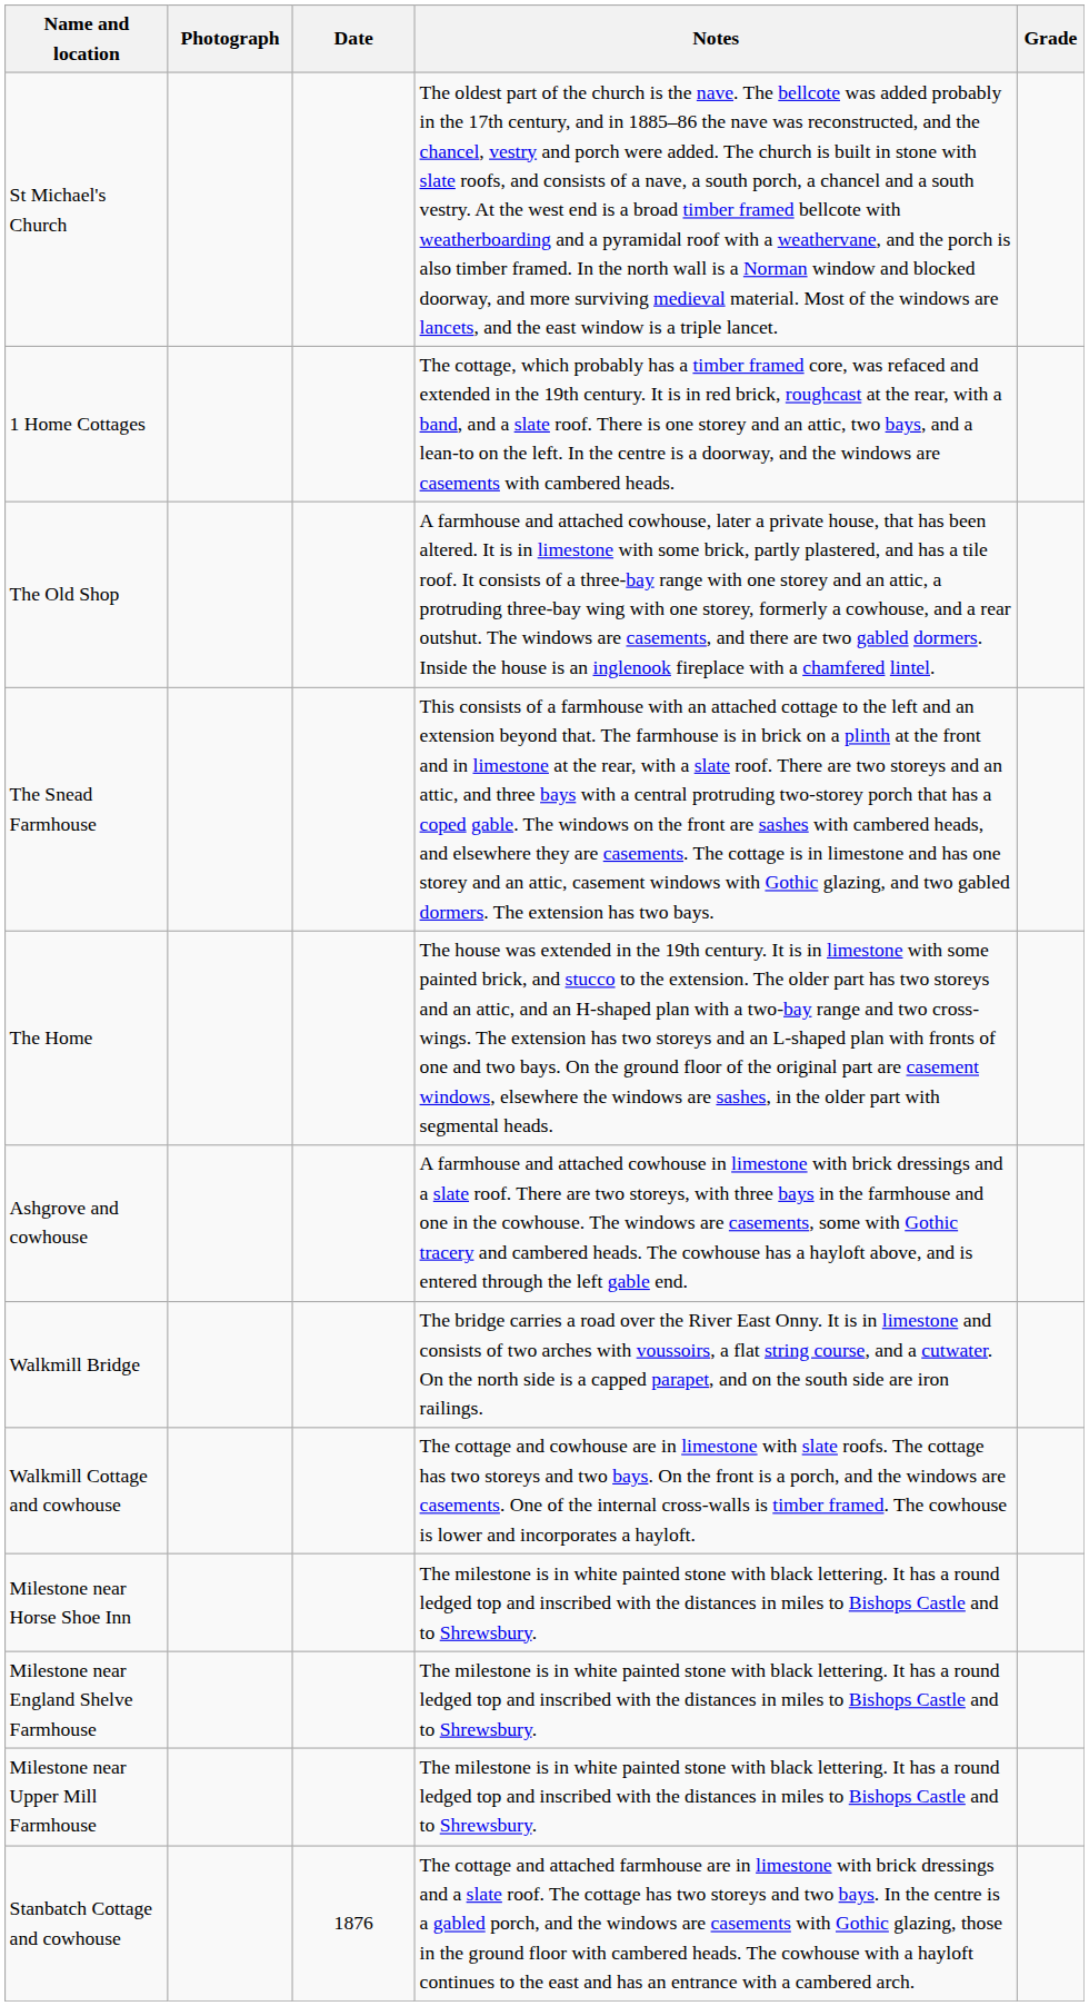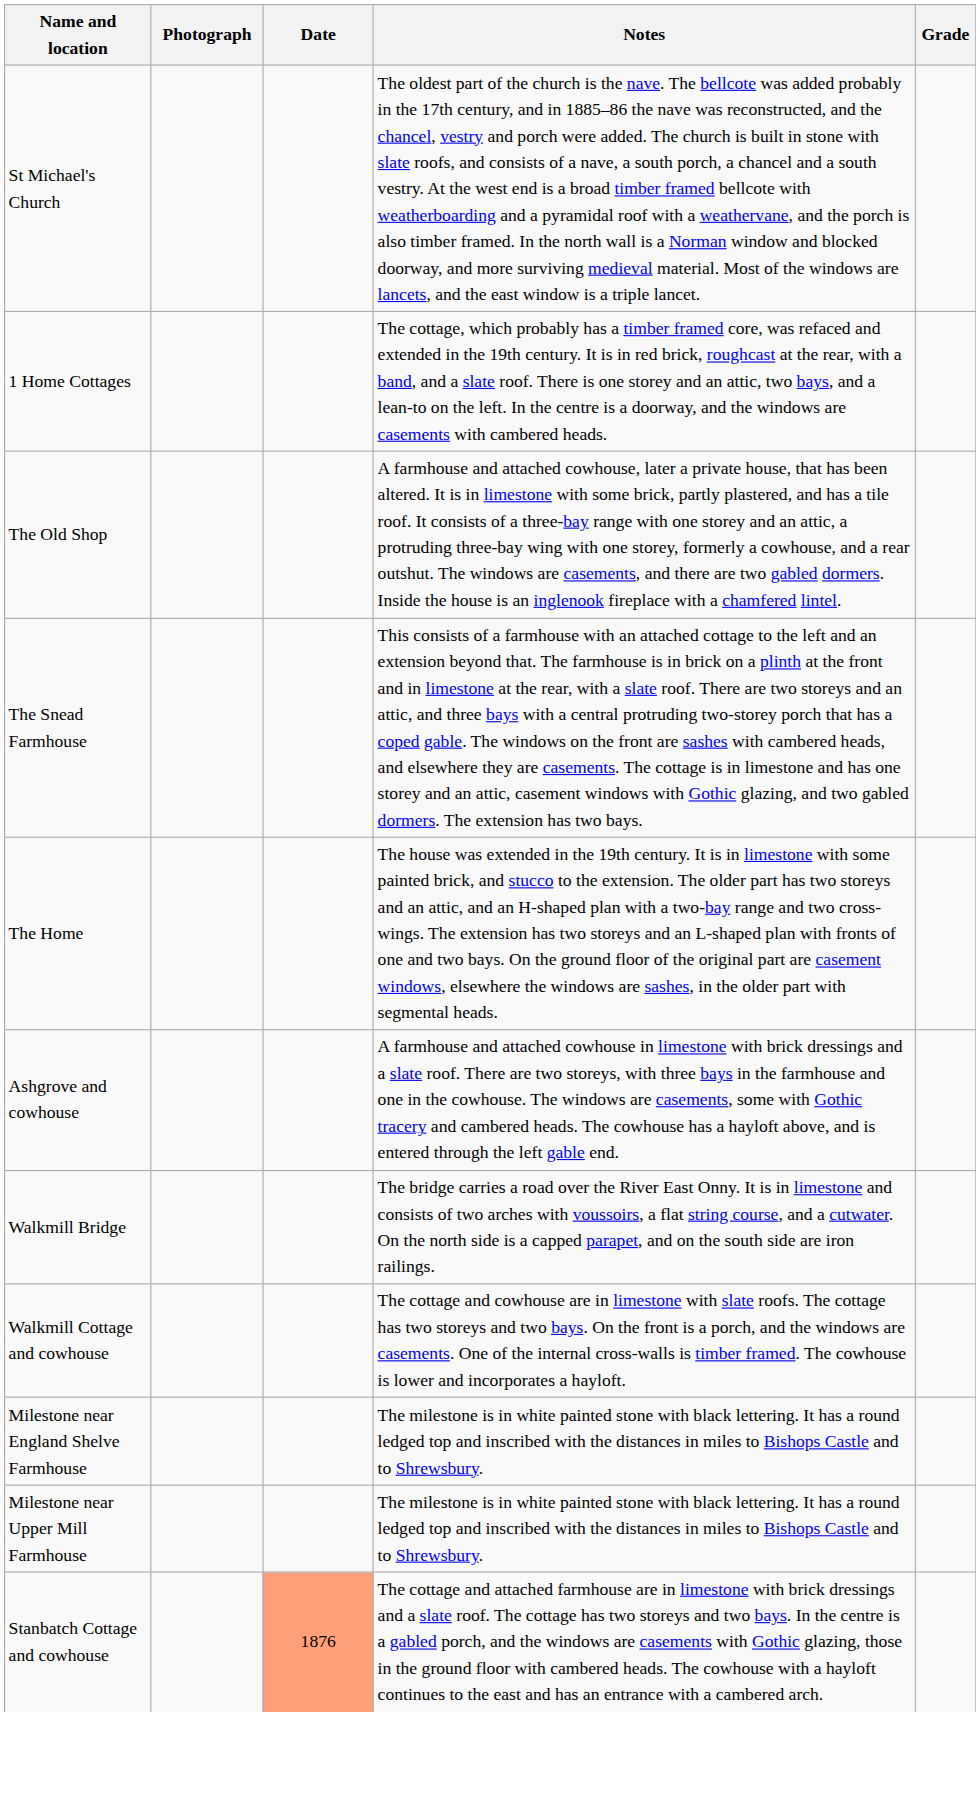- row: Milestone near Horse Shoe Inn | The milestone is in white painted stone with black lettering. It has a round ledged top and inscribed with the distances in miles to Bishops Castle and to Shrewsbury.
Stanbatch Cottage and cowhouse | Date: no background -> lightsalmon background
